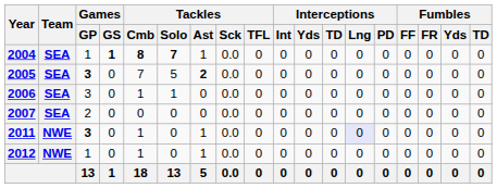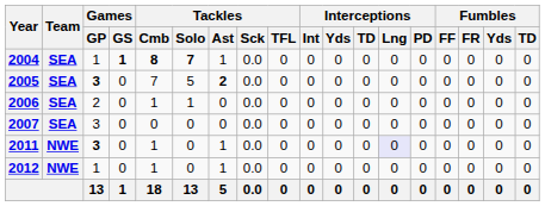2006 | Games / GP: 3 -> 2
2007 | Games / GP: 2 -> 3
